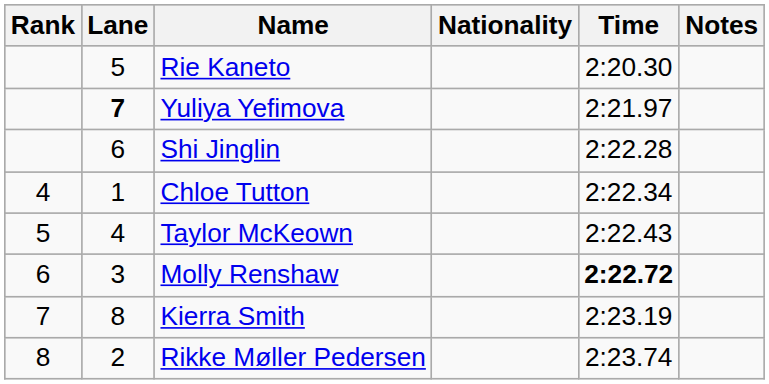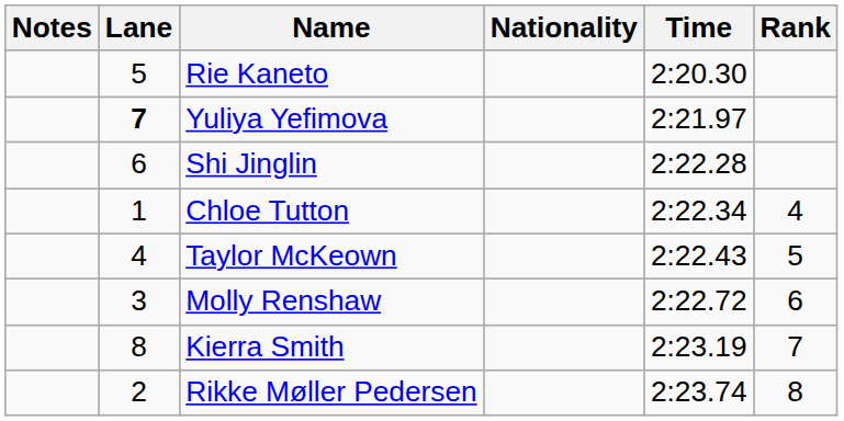columns swapped: Rank <-> Notes
Molly Renshaw | Time: bold -> normal
